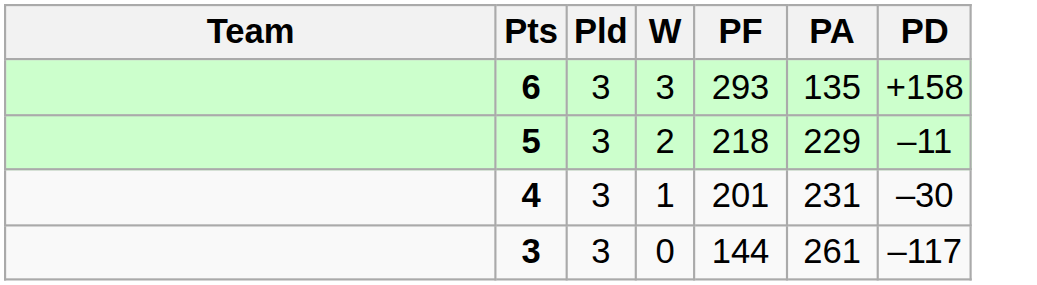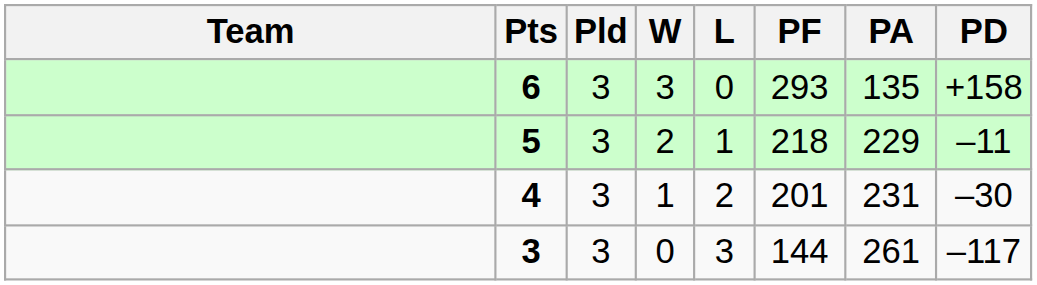+ column: L | 0 | 1 | 2 | 3
